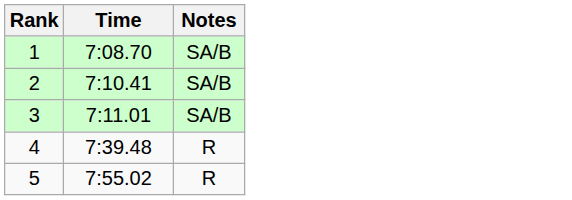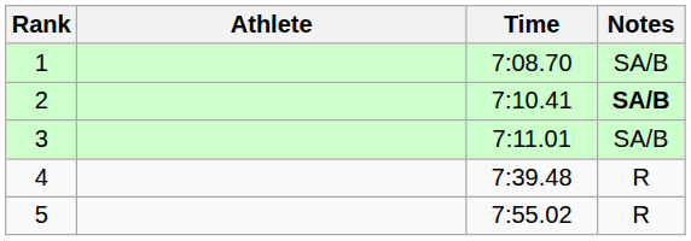+ column: Athlete
2 | Notes: normal -> bold
